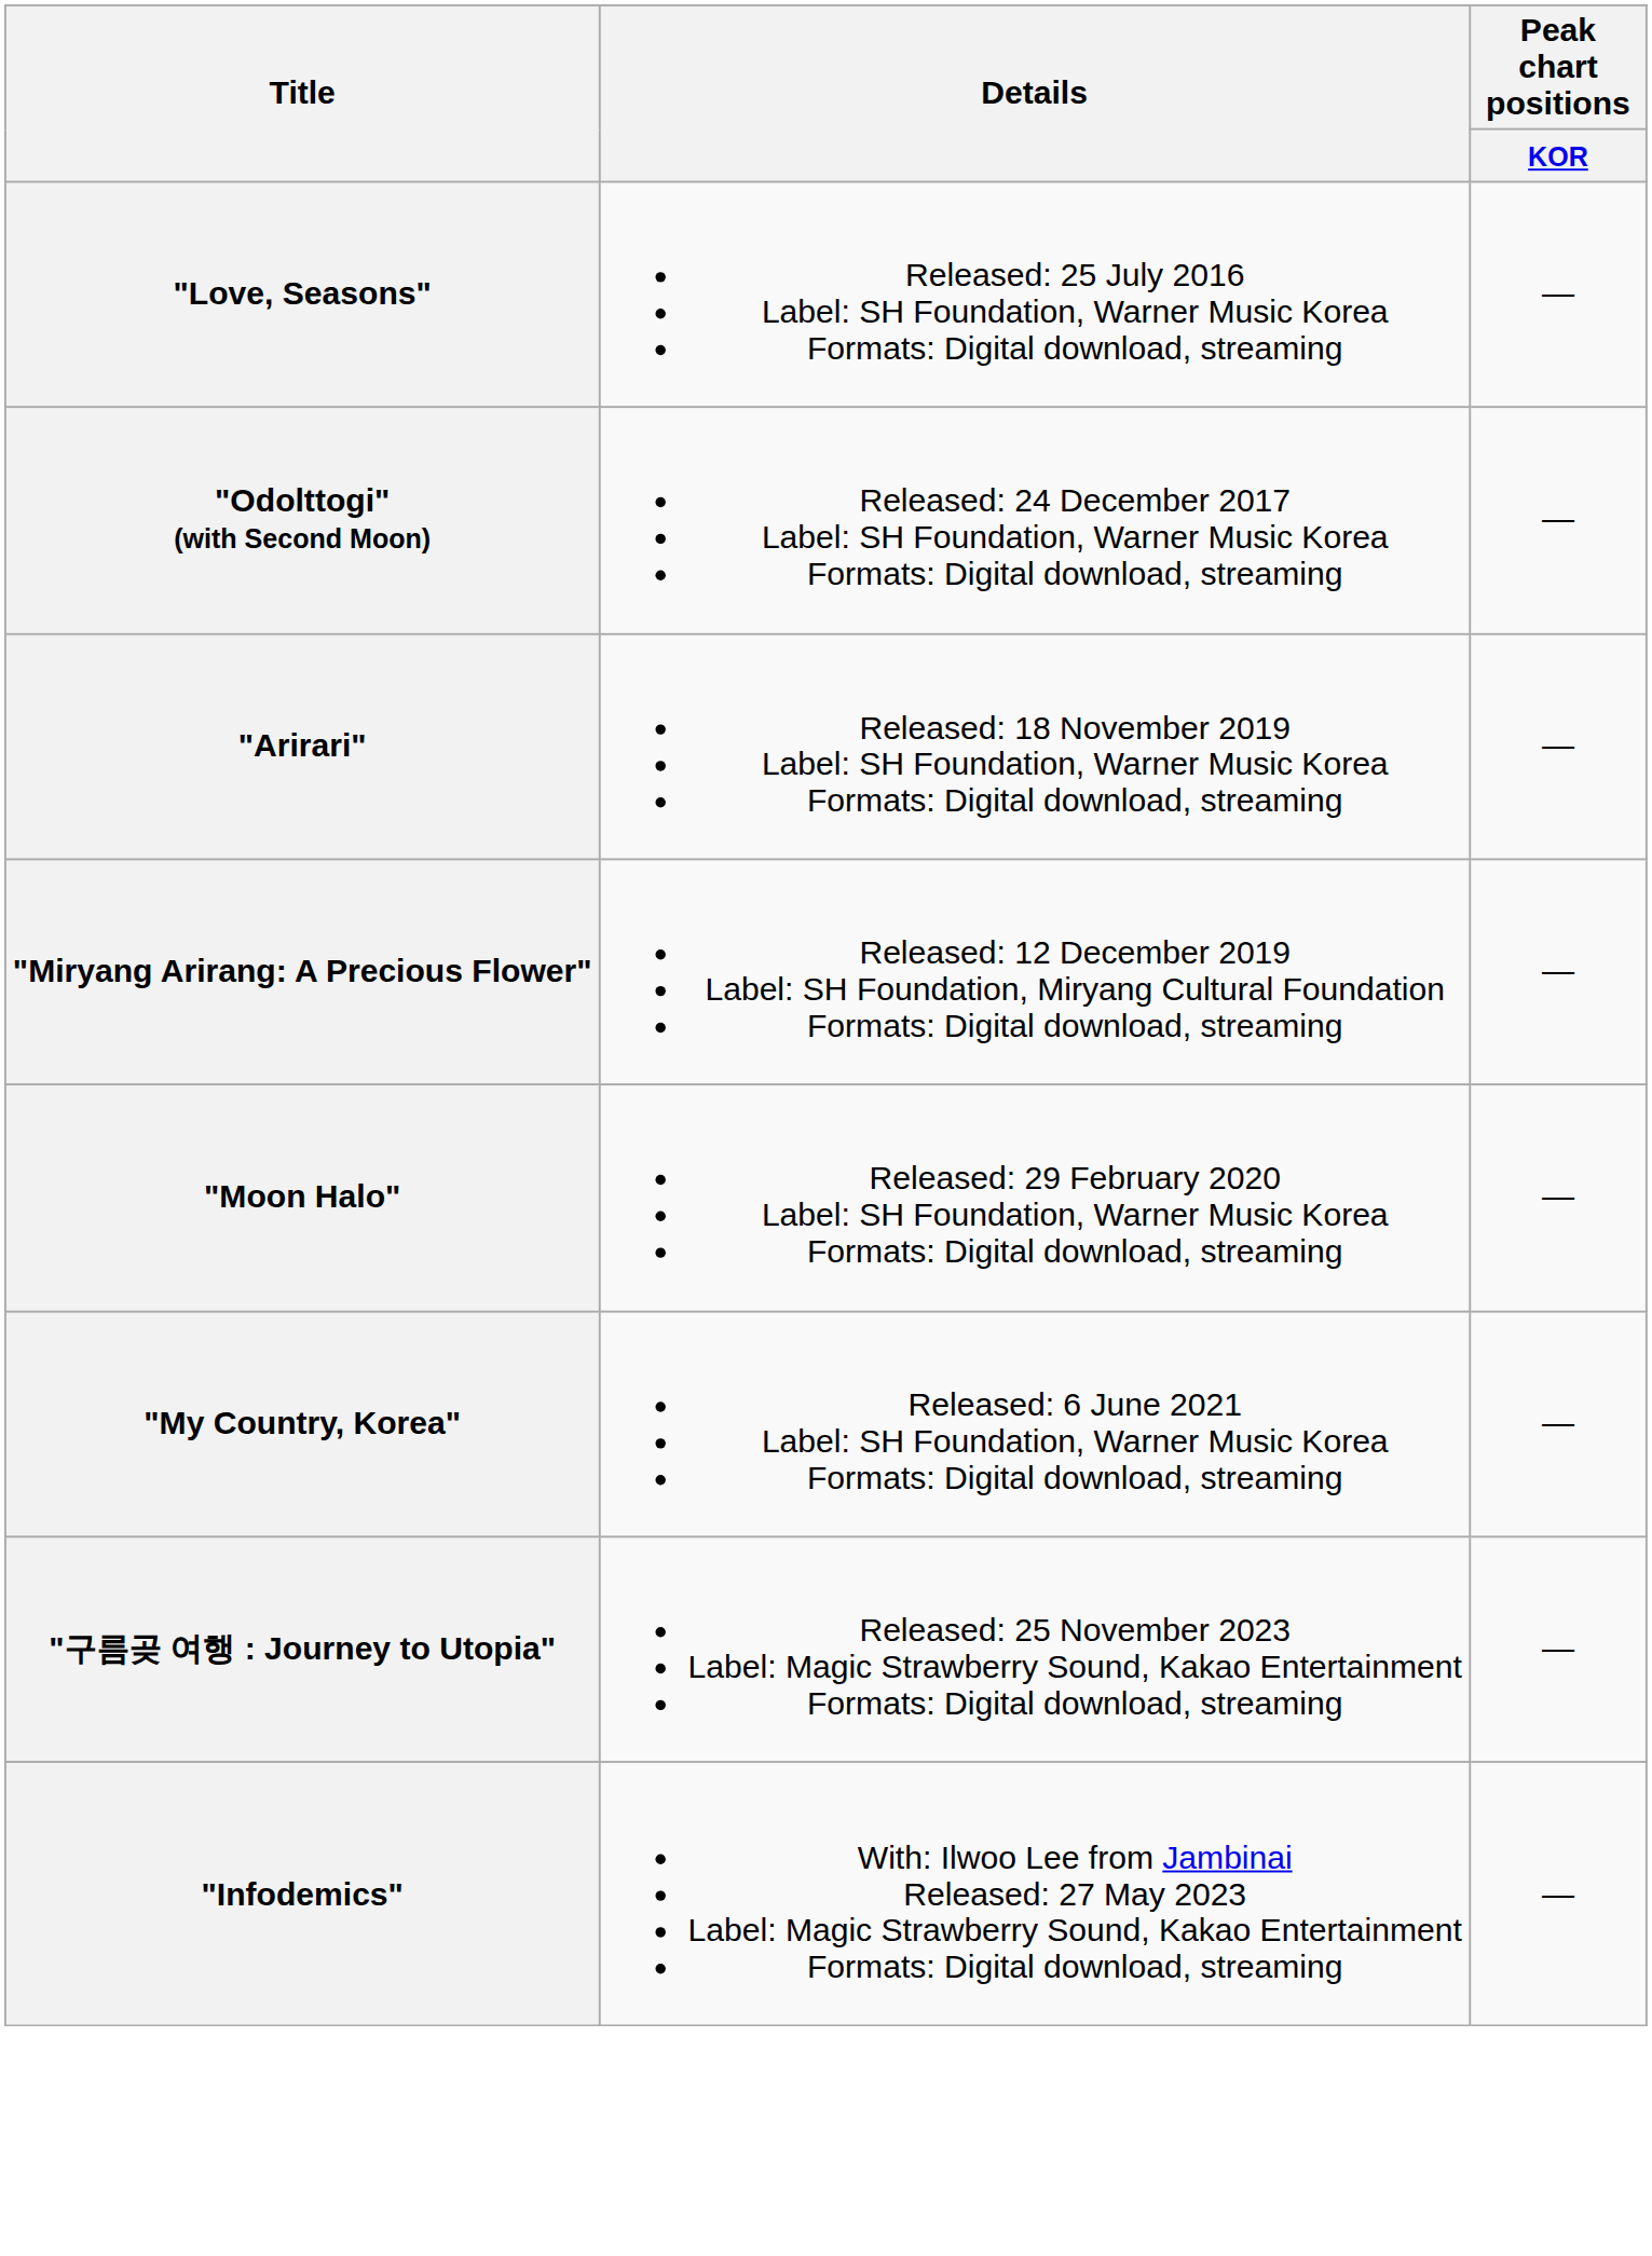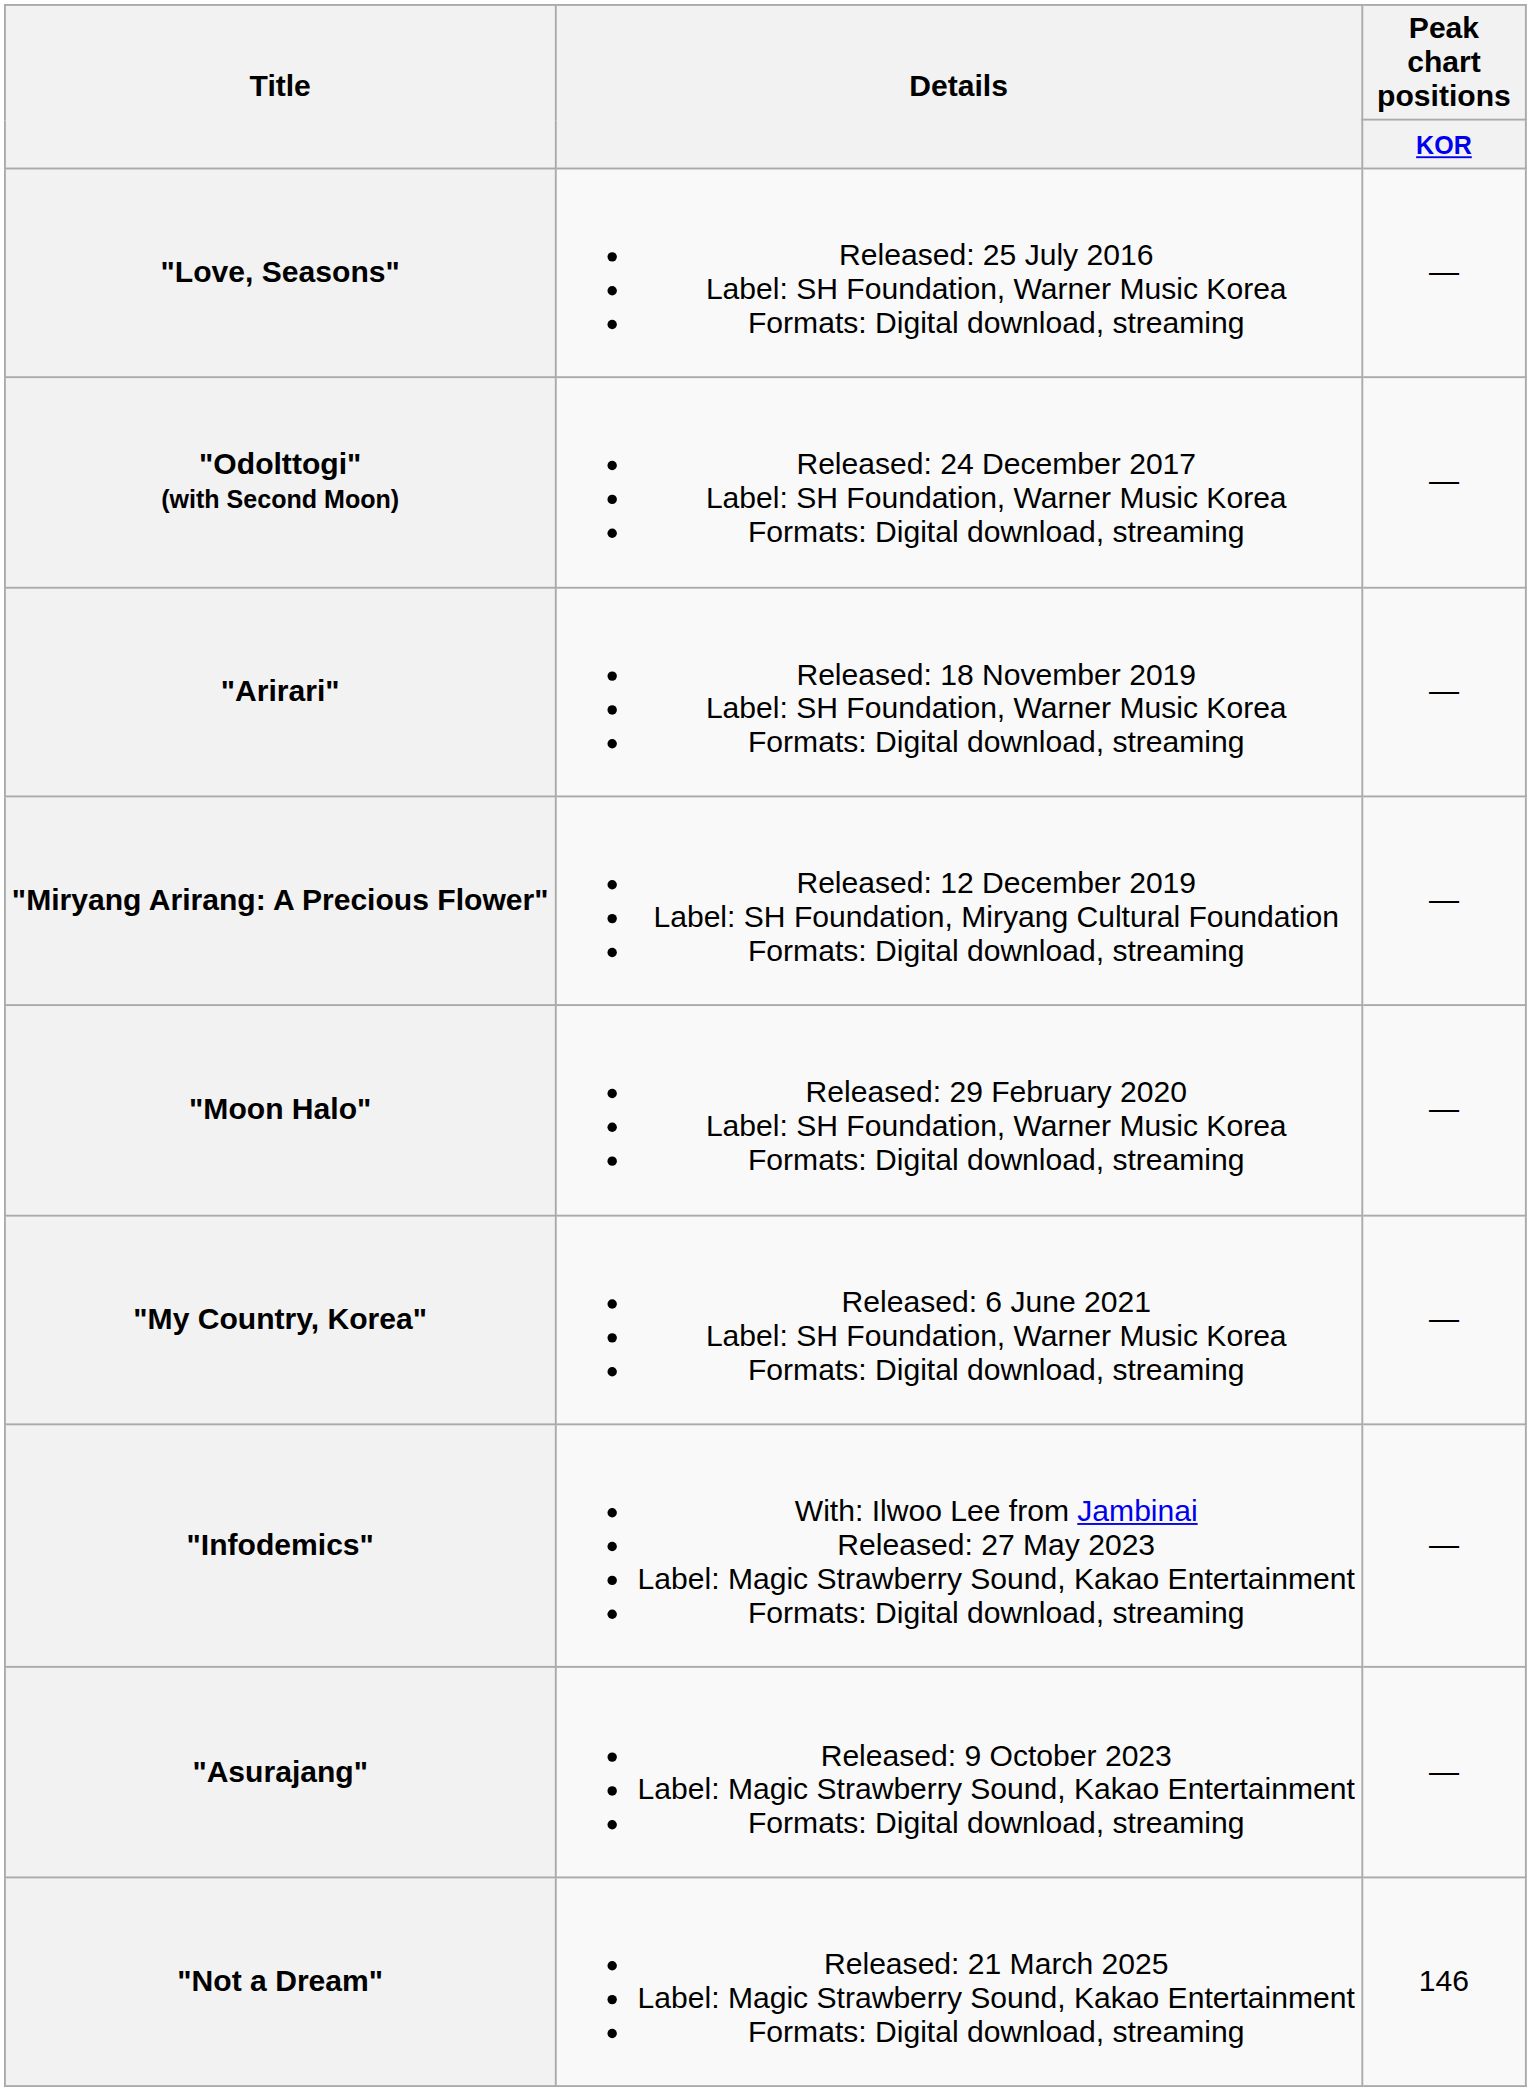- row: "구름곶 여행 : Journey to Utopia" | Released: 25 November 2023 Label: Magic Strawberry Sound, Kakao Entertainment Formats: Digital download, streaming | —
+ row: "Asurajang" | Released: 9 October 2023 Label: Magic Strawberry Sound, Kakao Entertainment Formats: Digital download, streaming | —
+ row: "Not a Dream" | Released: 21 March 2025 Label: Magic Strawberry Sound, Kakao Entertainment Formats: Digital download, streaming | 146
